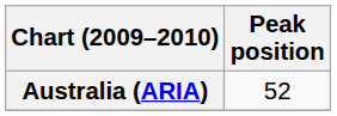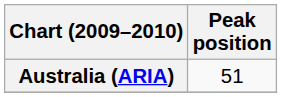Australia (ARIA) | Peak position: 52 -> 51
